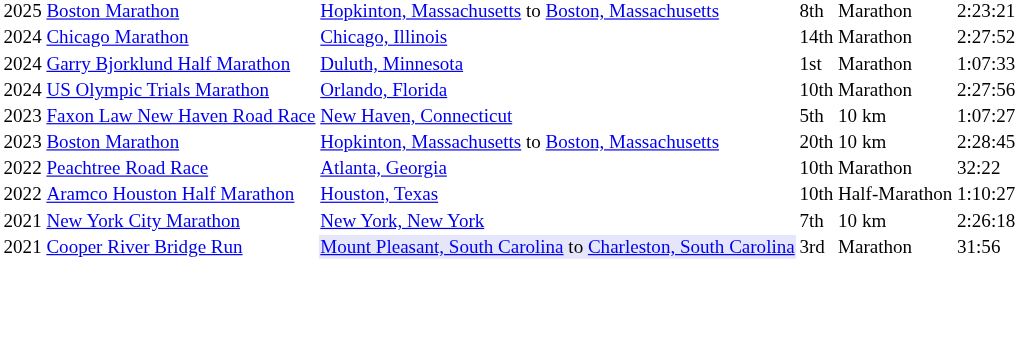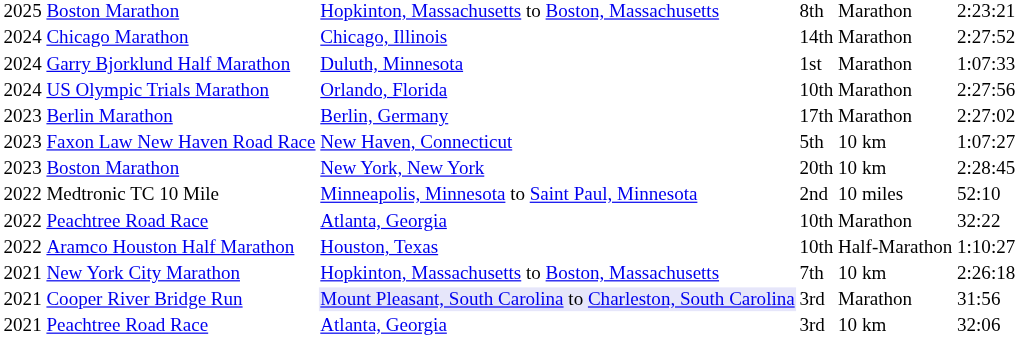+ row: 2023 | Berlin Marathon | Berlin, Germany | 17th | Marathon | 2:27:02
Boston Marathon / 20th | column 3: Hopkinton, Massachusetts to Boston, Massachusetts -> New York, New York
+ row: 2022 | Medtronic TC 10 Mile | Minneapolis, Minnesota to Saint Paul, Minnesota | 2nd | 10 miles | 52:10
New York City Marathon | column 3: New York, New York -> Hopkinton, Massachusetts to Boston, Massachusetts
+ row: 2021 | Peachtree Road Race | Atlanta, Georgia | 3rd | 10 km | 32:06
